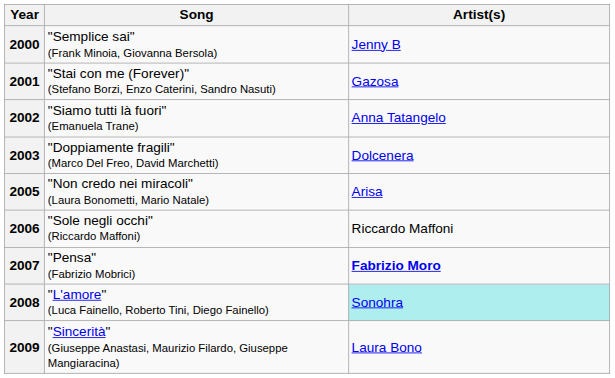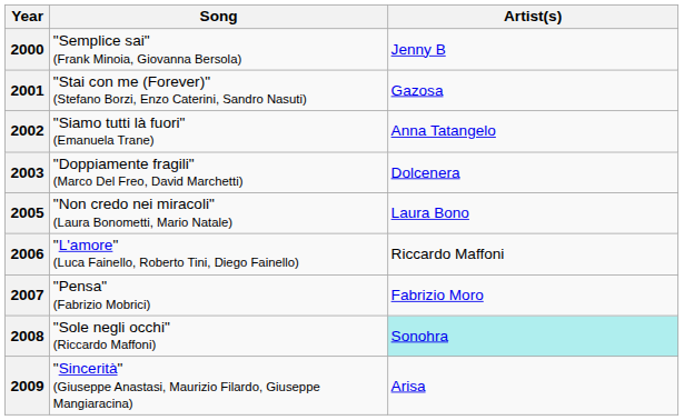2005 | Artist(s): Arisa -> Laura Bono
2006 | Song: "Sole negli occhi" (Riccardo Maffoni) -> "L'amore" (Luca Fainello, Roberto Tini, Diego Fainello)
2007 | Artist(s): bold -> normal
2008 | Song: "L'amore" (Luca Fainello, Roberto Tini, Diego Fainello) -> "Sole negli occhi" (Riccardo Maffoni)
2009 | Artist(s): Laura Bono -> Arisa
